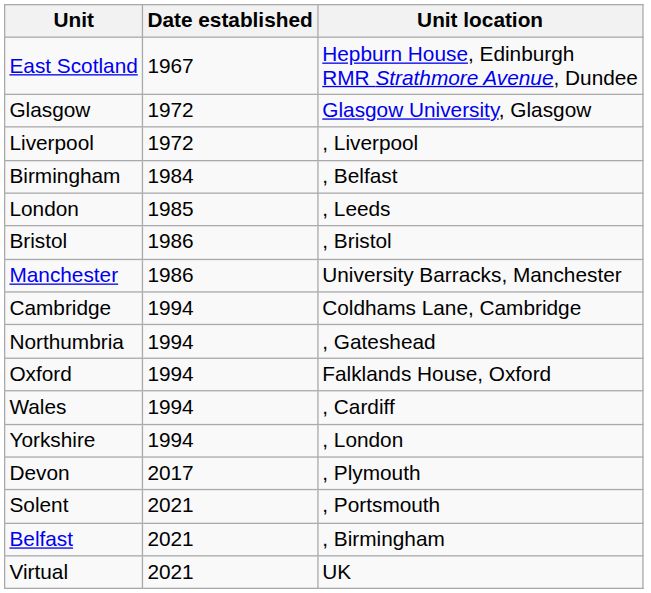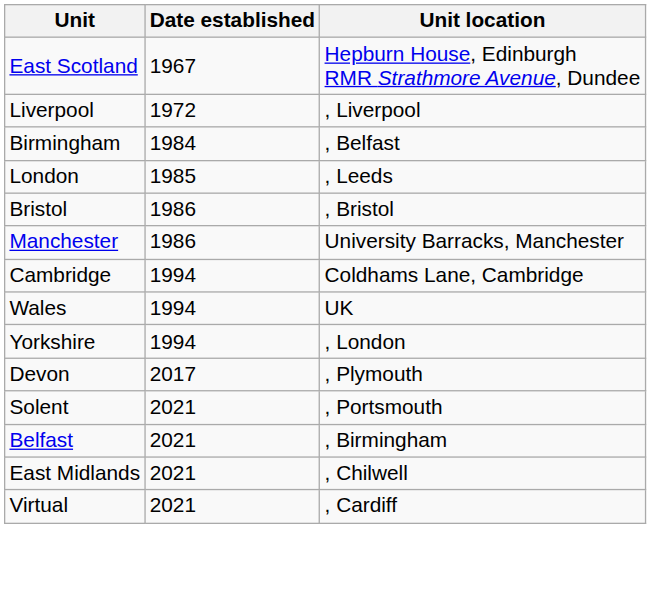- row: Glasgow | 1972 | Glasgow University, Glasgow
- row: Northumbria | 1994 | , Gateshead
- row: Oxford | 1994 | Falklands House, Oxford
Wales | Unit location: , Cardiff -> UK
+ row: East Midlands | 2021 | , Chilwell
Virtual | Unit location: UK -> , Cardiff
